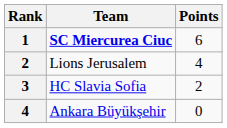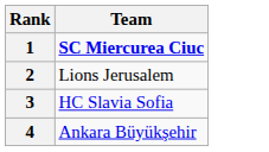- column: Points | 6 | 4 | 2 | 0
